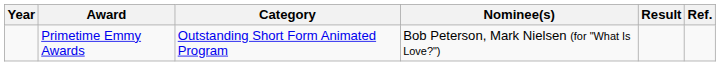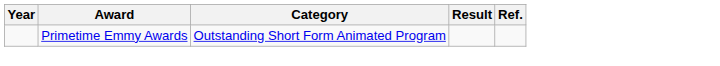- column: Nominee(s) | Bob Peterson, Mark Nielsen (for "What Is Love?")
